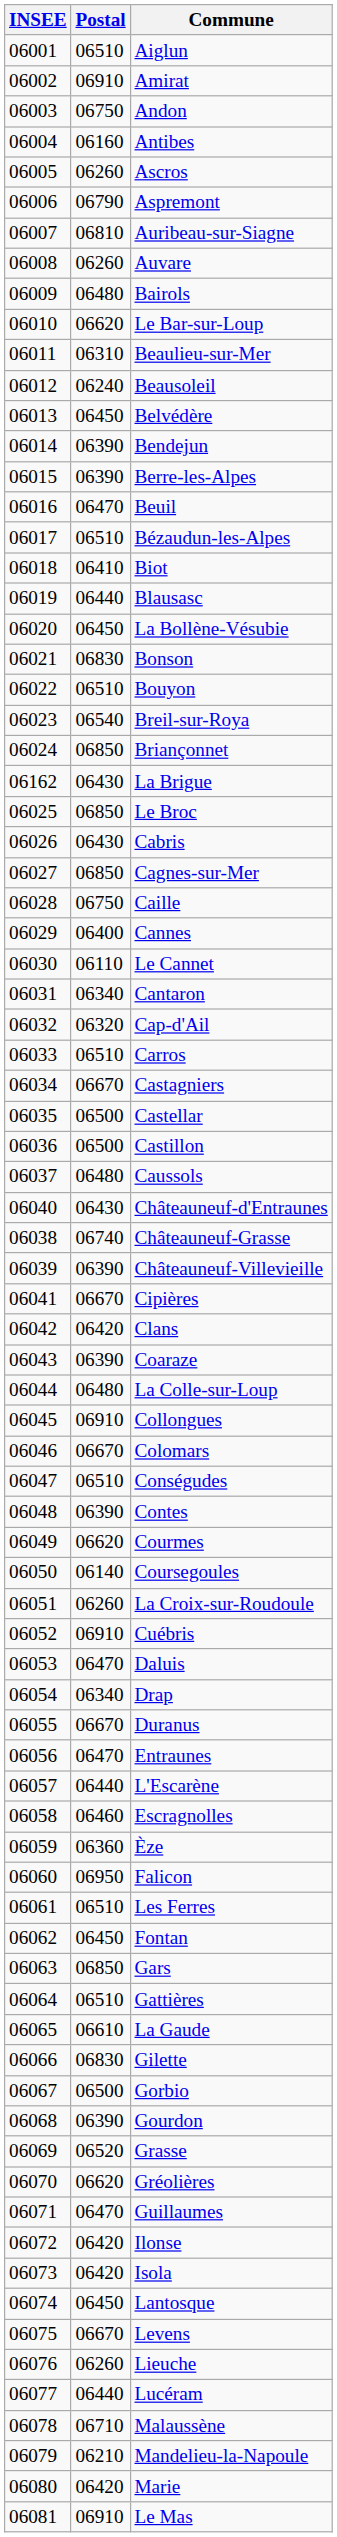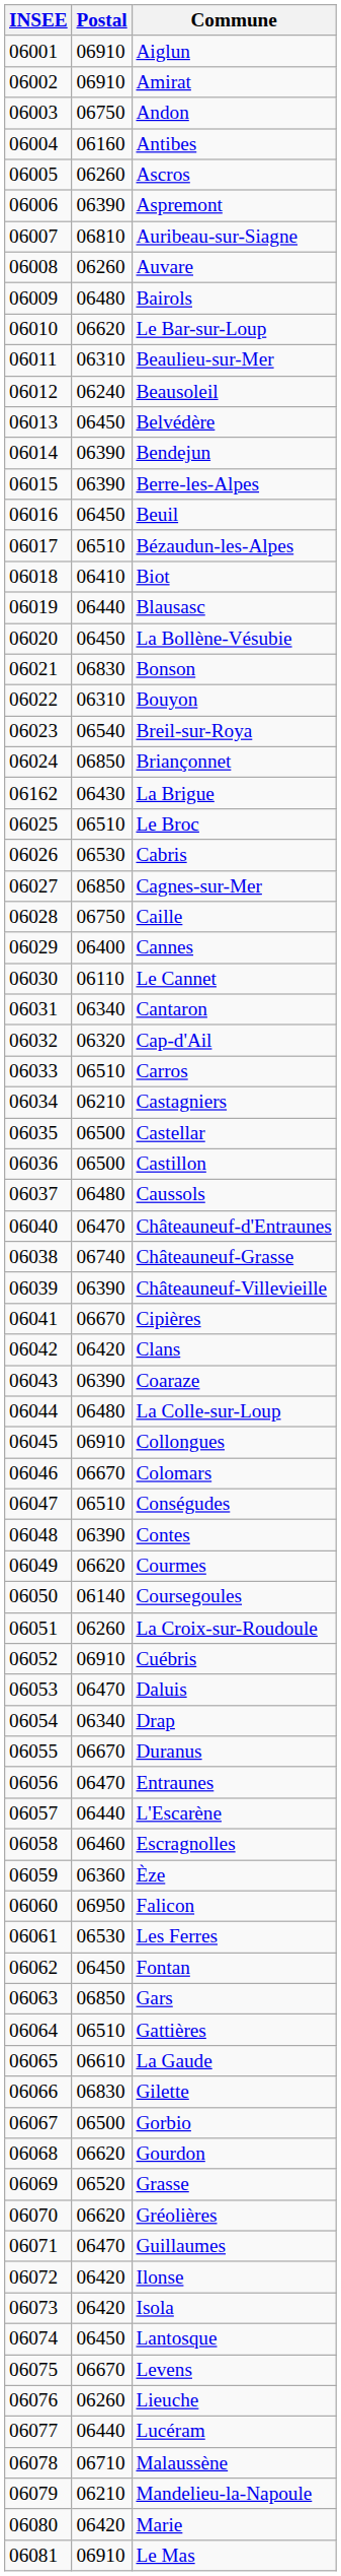Aiglun | Postal: 06510 -> 06910
Aspremont | Postal: 06790 -> 06390
Beuil | Postal: 06470 -> 06450
Bouyon | Postal: 06510 -> 06310
Le Broc | Postal: 06850 -> 06510
Cabris | Postal: 06430 -> 06530
Castagniers | Postal: 06670 -> 06210
Châteauneuf-d'Entraunes | Postal: 06430 -> 06470
Les Ferres | Postal: 06510 -> 06530
Gourdon | Postal: 06390 -> 06620
